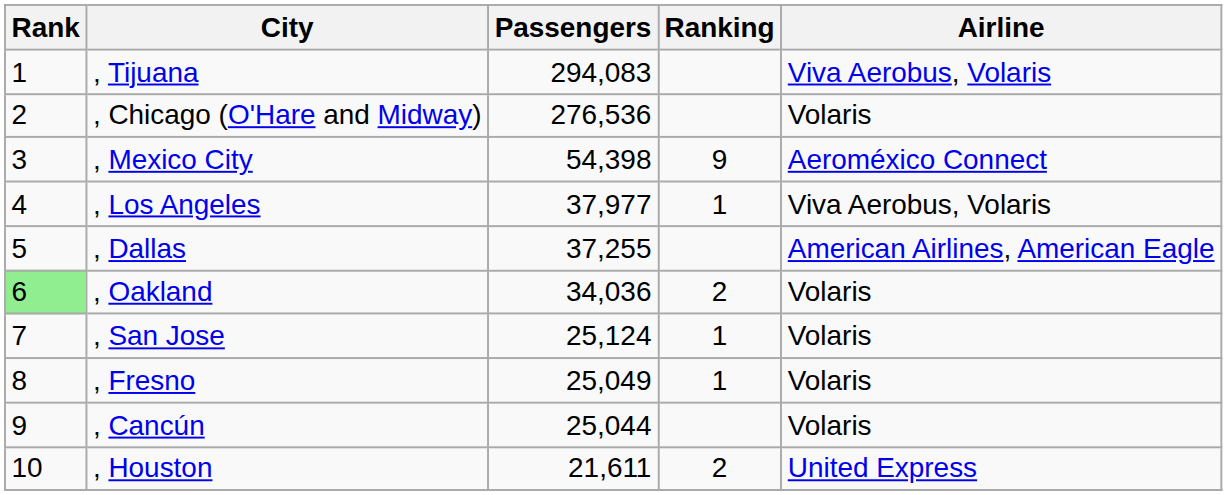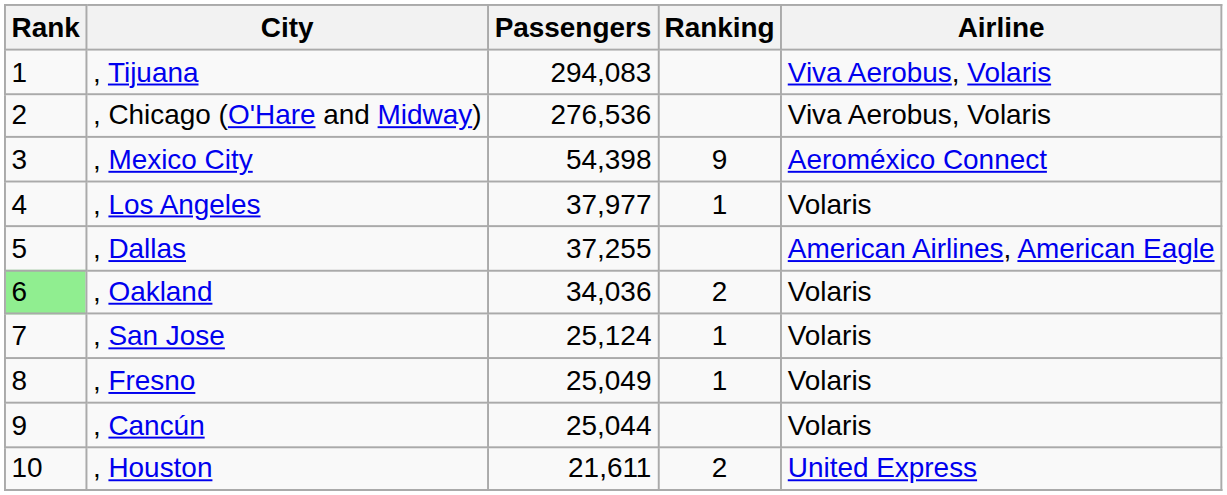, Chicago (O'Hare and Midway) | Airline: Volaris -> Viva Aerobus, Volaris
, Los Angeles | Airline: Viva Aerobus, Volaris -> Volaris
